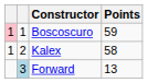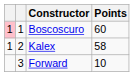Boscoscuro | Points: 59 -> 60
Forward | column 2: lightblue background -> no background
Forward | Points: 13 -> 10
